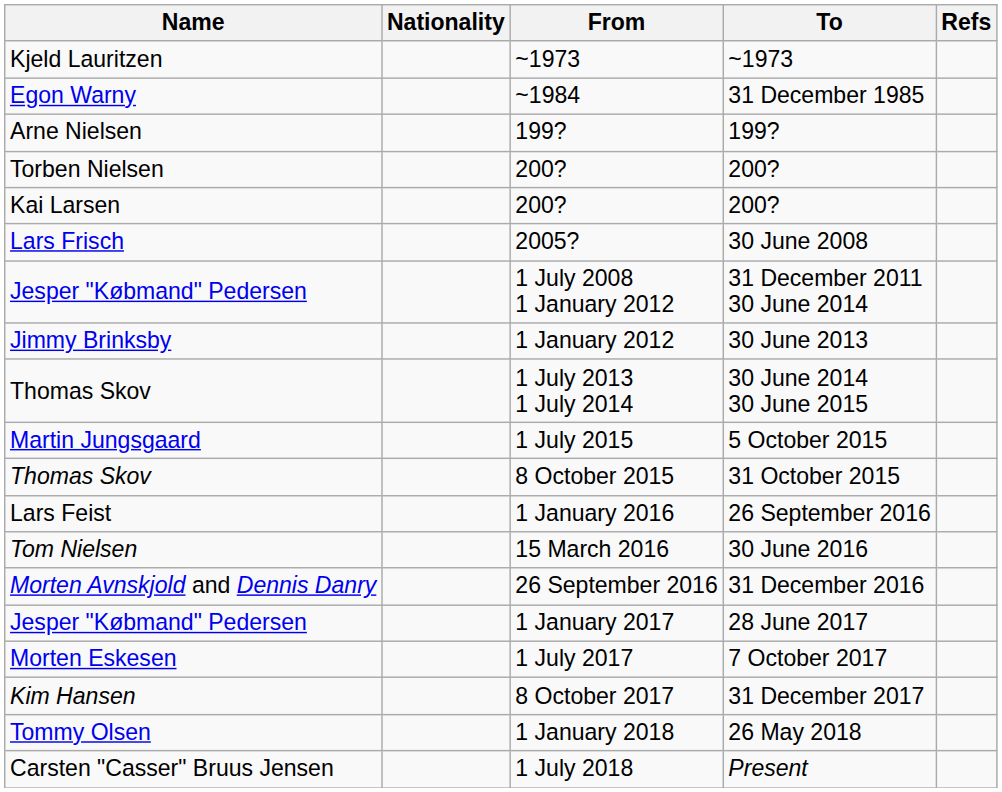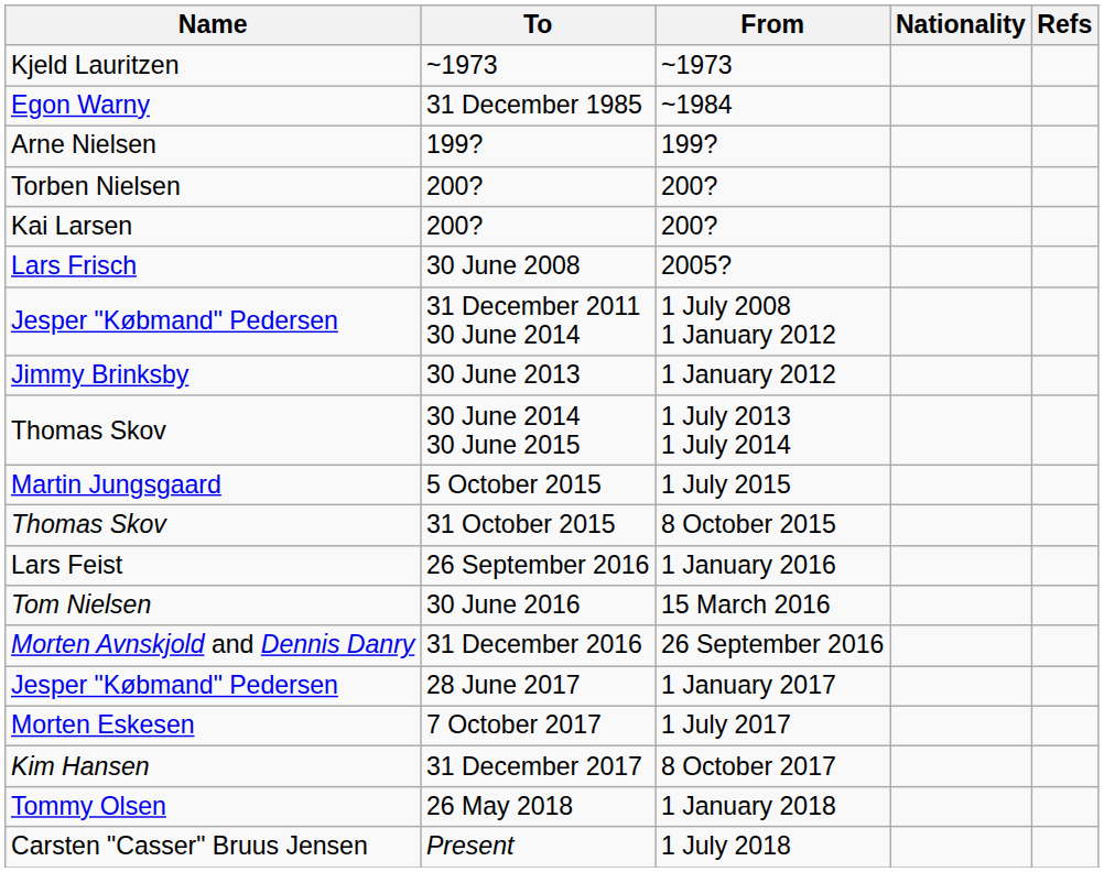columns swapped: Nationality <-> To
